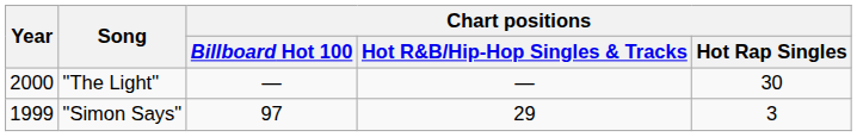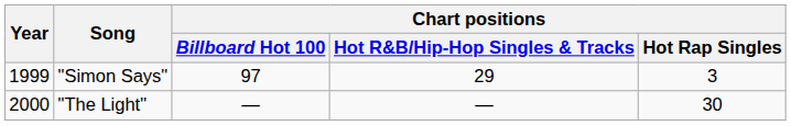rows swapped: "Simon Says" <-> "The Light"
